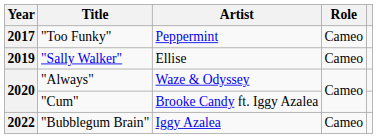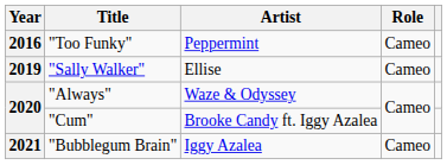"Too Funky" | Year: 2017 -> 2016
"Bubblegum Brain" | Year: 2022 -> 2021
